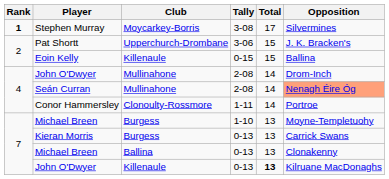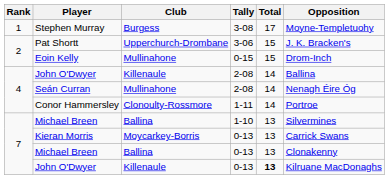Stephen Murray | Rank: bold -> normal
Stephen Murray | Club: Moycarkey-Borris -> Burgess
Stephen Murray | Opposition: Silvermines -> Moyne-Templetuohy
Eoin Kelly | Club: Killenaule -> Mullinahone
Eoin Kelly | Opposition: Ballina -> Drom-Inch
John O'Dwyer / 2-08 | Club: Mullinahone -> Killenaule
John O'Dwyer / 2-08 | Opposition: Drom-Inch -> Ballina
Seán Curran | Opposition: lightsalmon background -> no background
Michael Breen / 1-10 | Club: Burgess -> Ballina
Michael Breen / 1-10 | Opposition: Moyne-Templetuohy -> Silvermines
Kieran Morris | Club: Burgess -> Moycarkey-Borris
